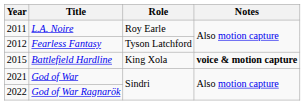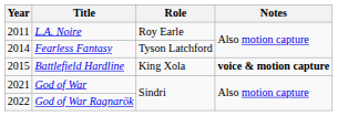Fearless Fantasy | Year: 2012 -> 2014
